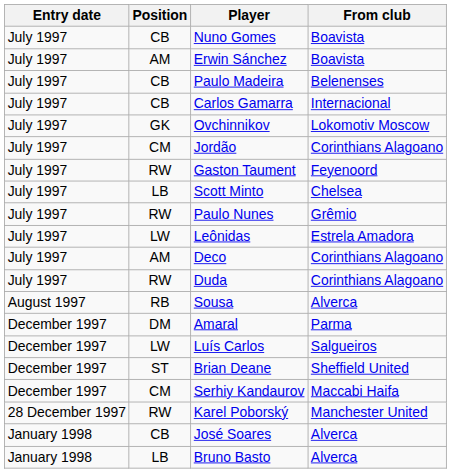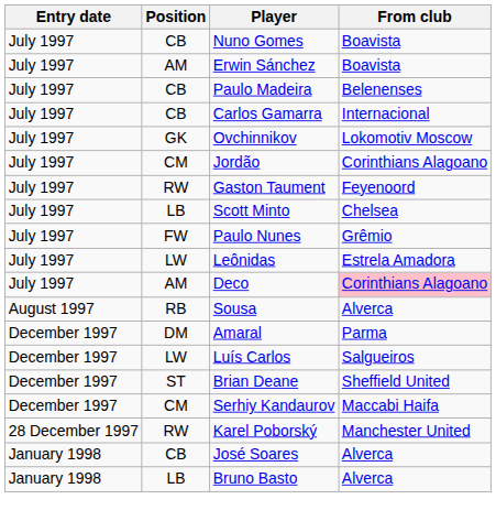Paulo Nunes | Position: RW -> FW
Deco | From club: no background -> pink background
- row: July 1997 | RW | Duda | Corinthians Alagoano
